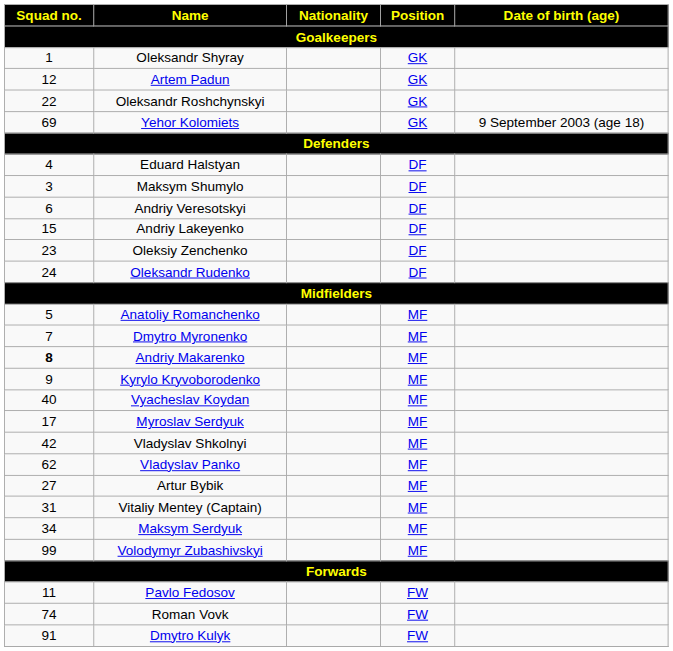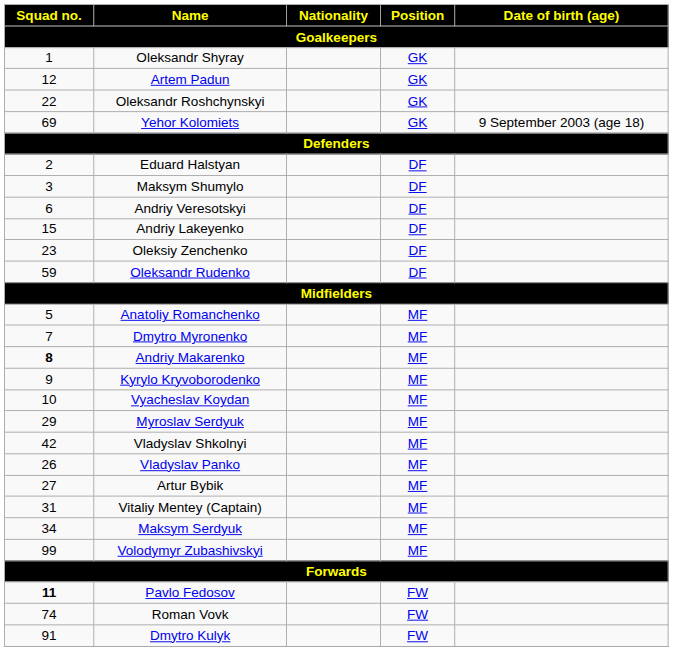Eduard Halstyan | Squad no.: 4 -> 2
Oleksandr Rudenko | Squad no.: 24 -> 59
Vyacheslav Koydan | Squad no.: 40 -> 10
Myroslav Serdyuk | Squad no.: 17 -> 29
Vladyslav Panko | Squad no.: 62 -> 26
Pavlo Fedosov | Squad no.: normal -> bold
